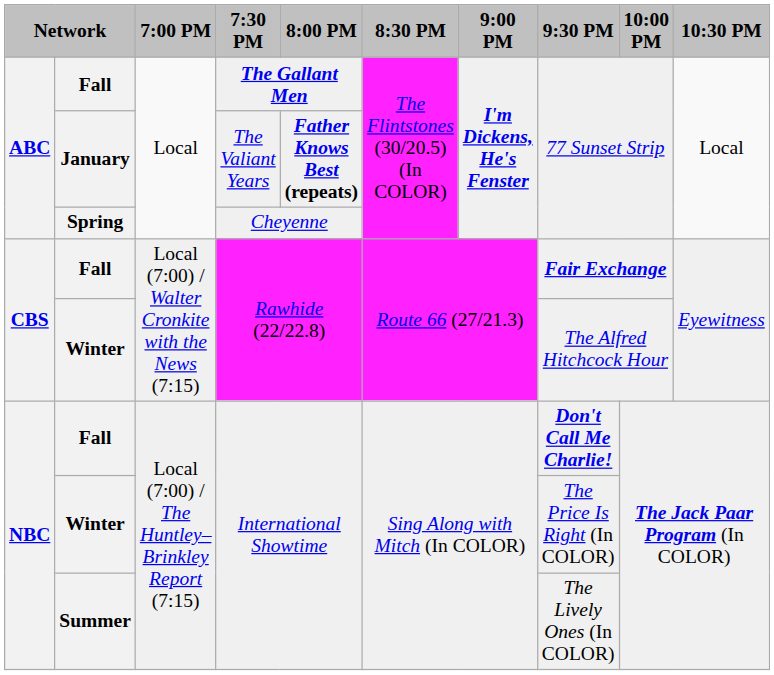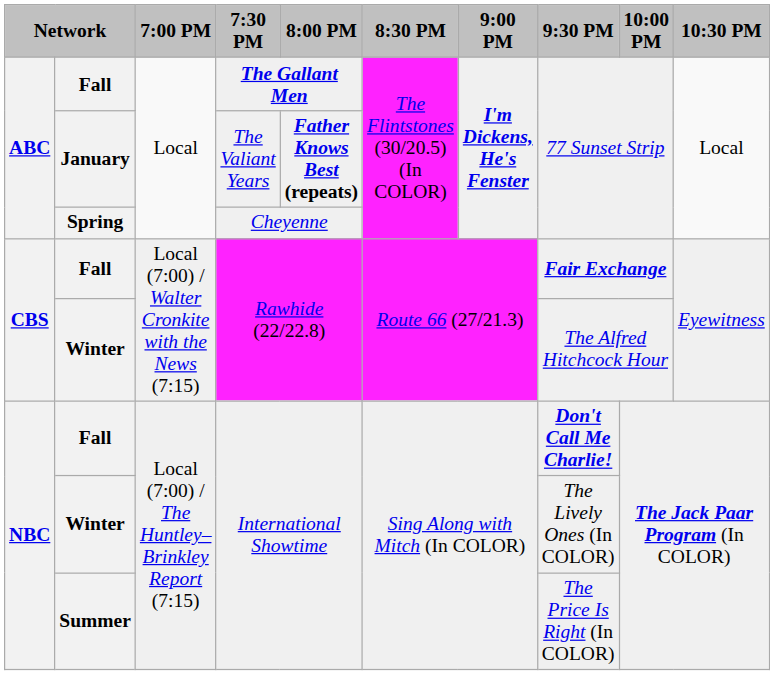Winter / International Showtime | 9:30 PM: The Price Is Right (In COLOR) -> The Lively Ones (In COLOR)
Summer | 9:30 PM: The Lively Ones (In COLOR) -> The Price Is Right (In COLOR)
